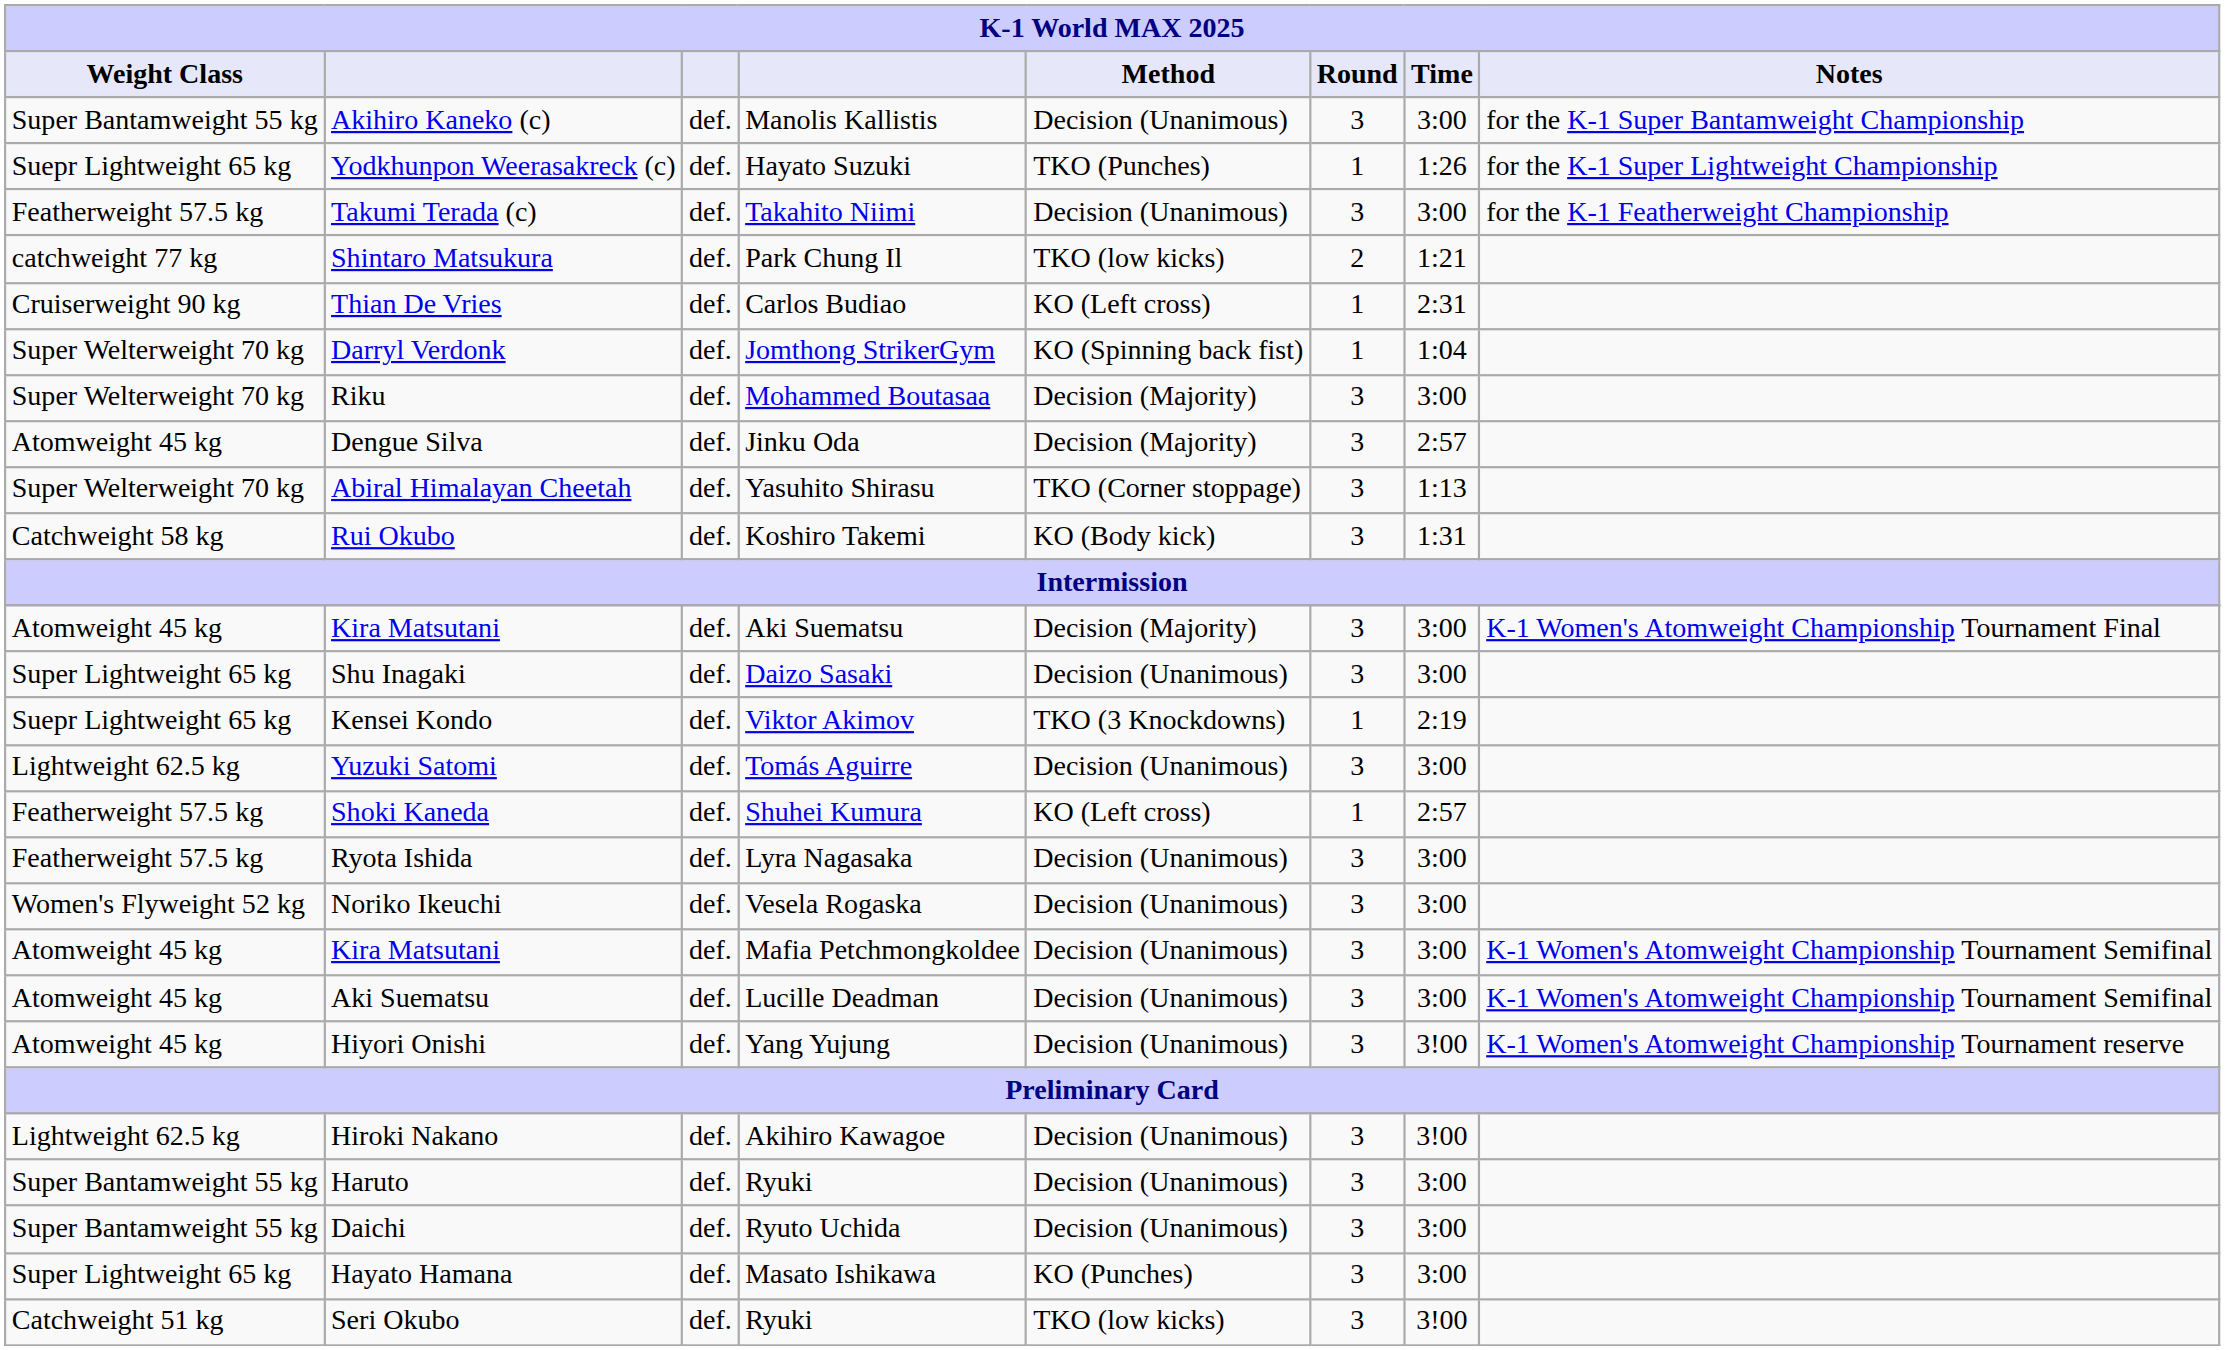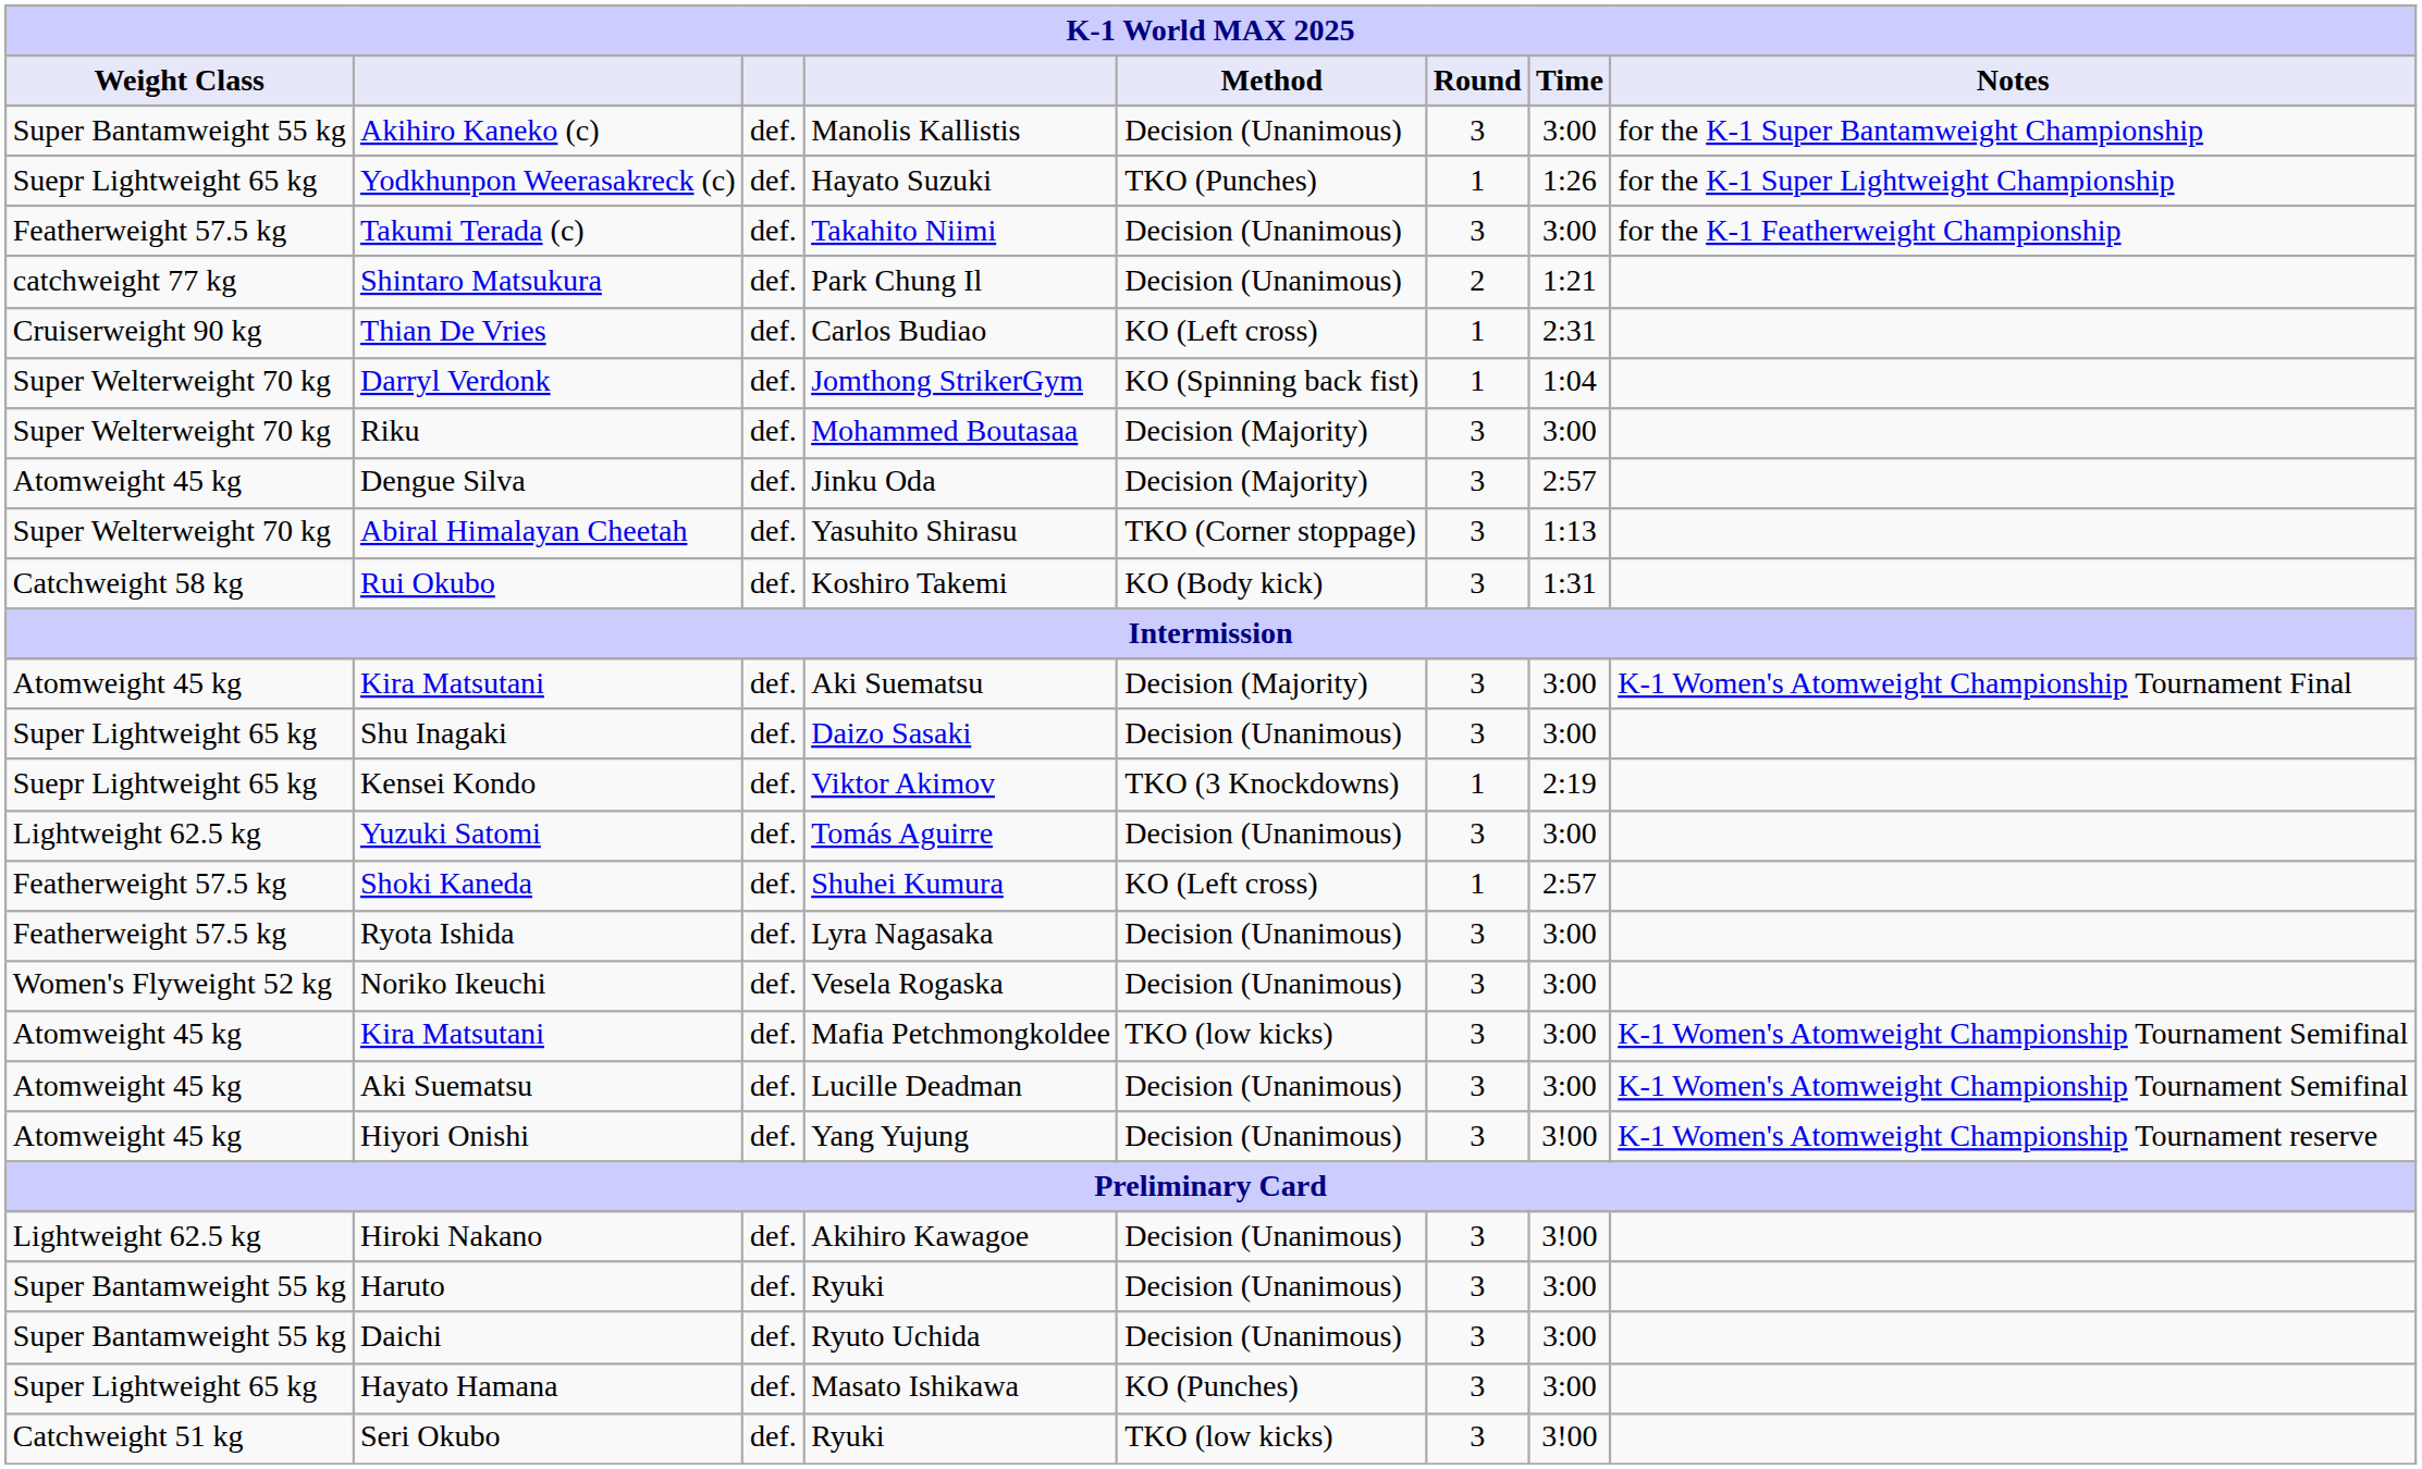Shintaro Matsukura | Method: TKO (low kicks) -> Decision (Unanimous)
Kira Matsutani / Mafia Petchmongkoldee | Method: Decision (Unanimous) -> TKO (low kicks)
